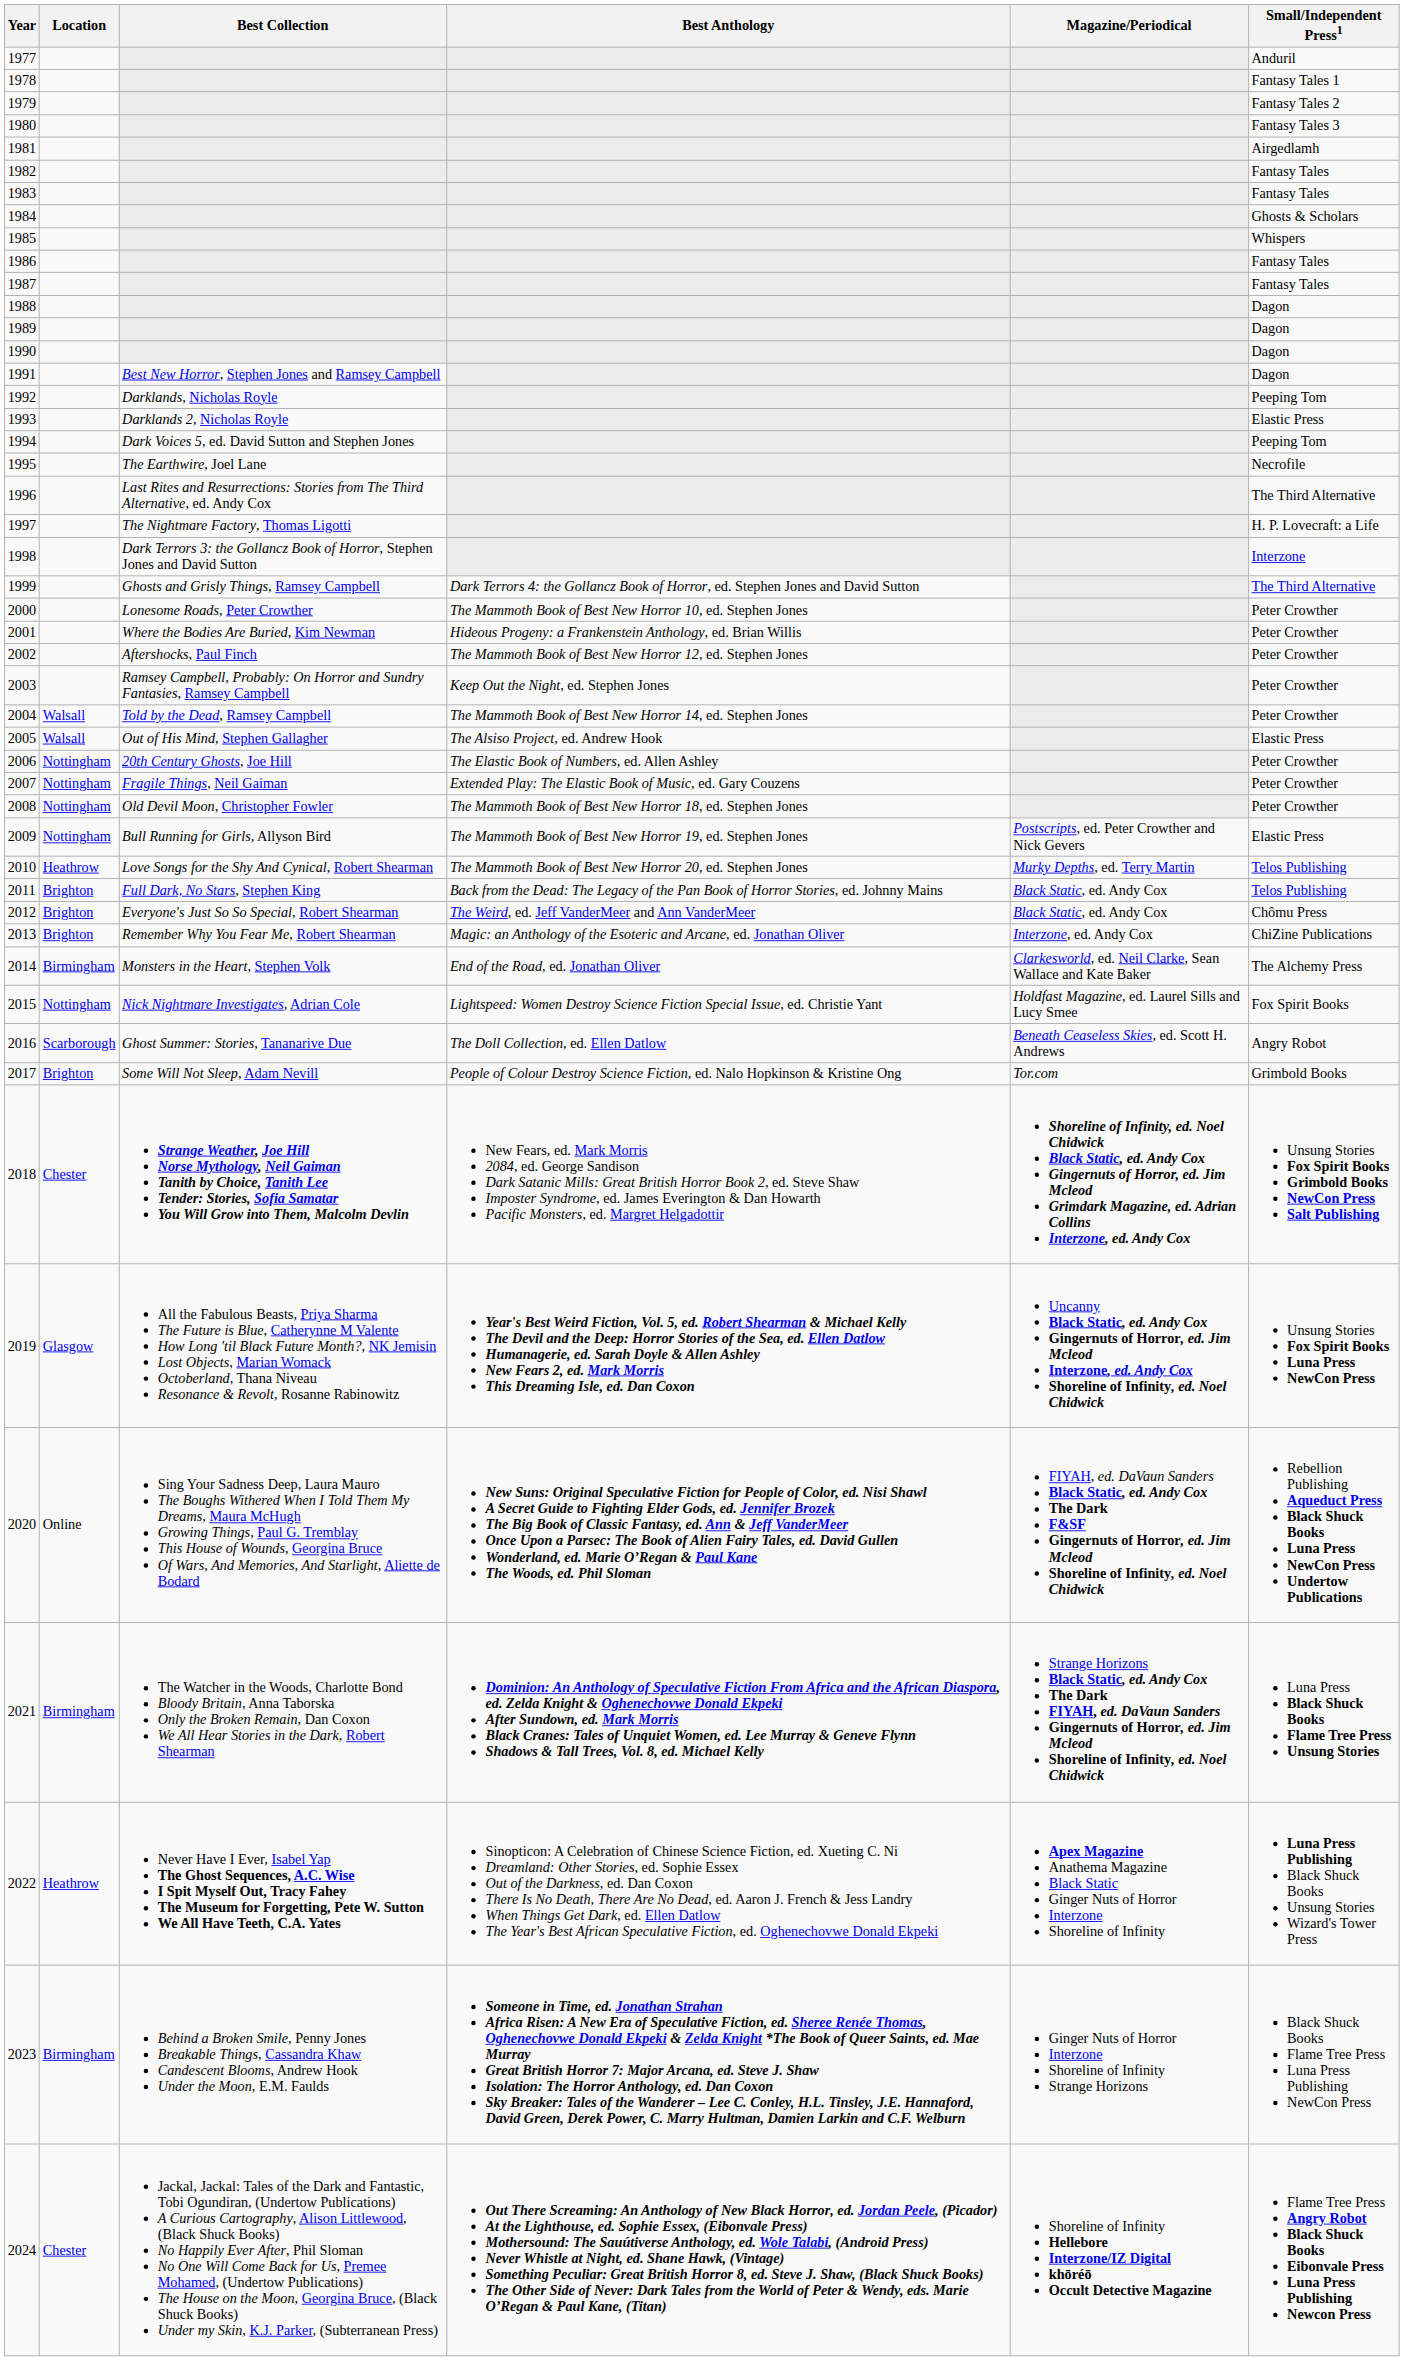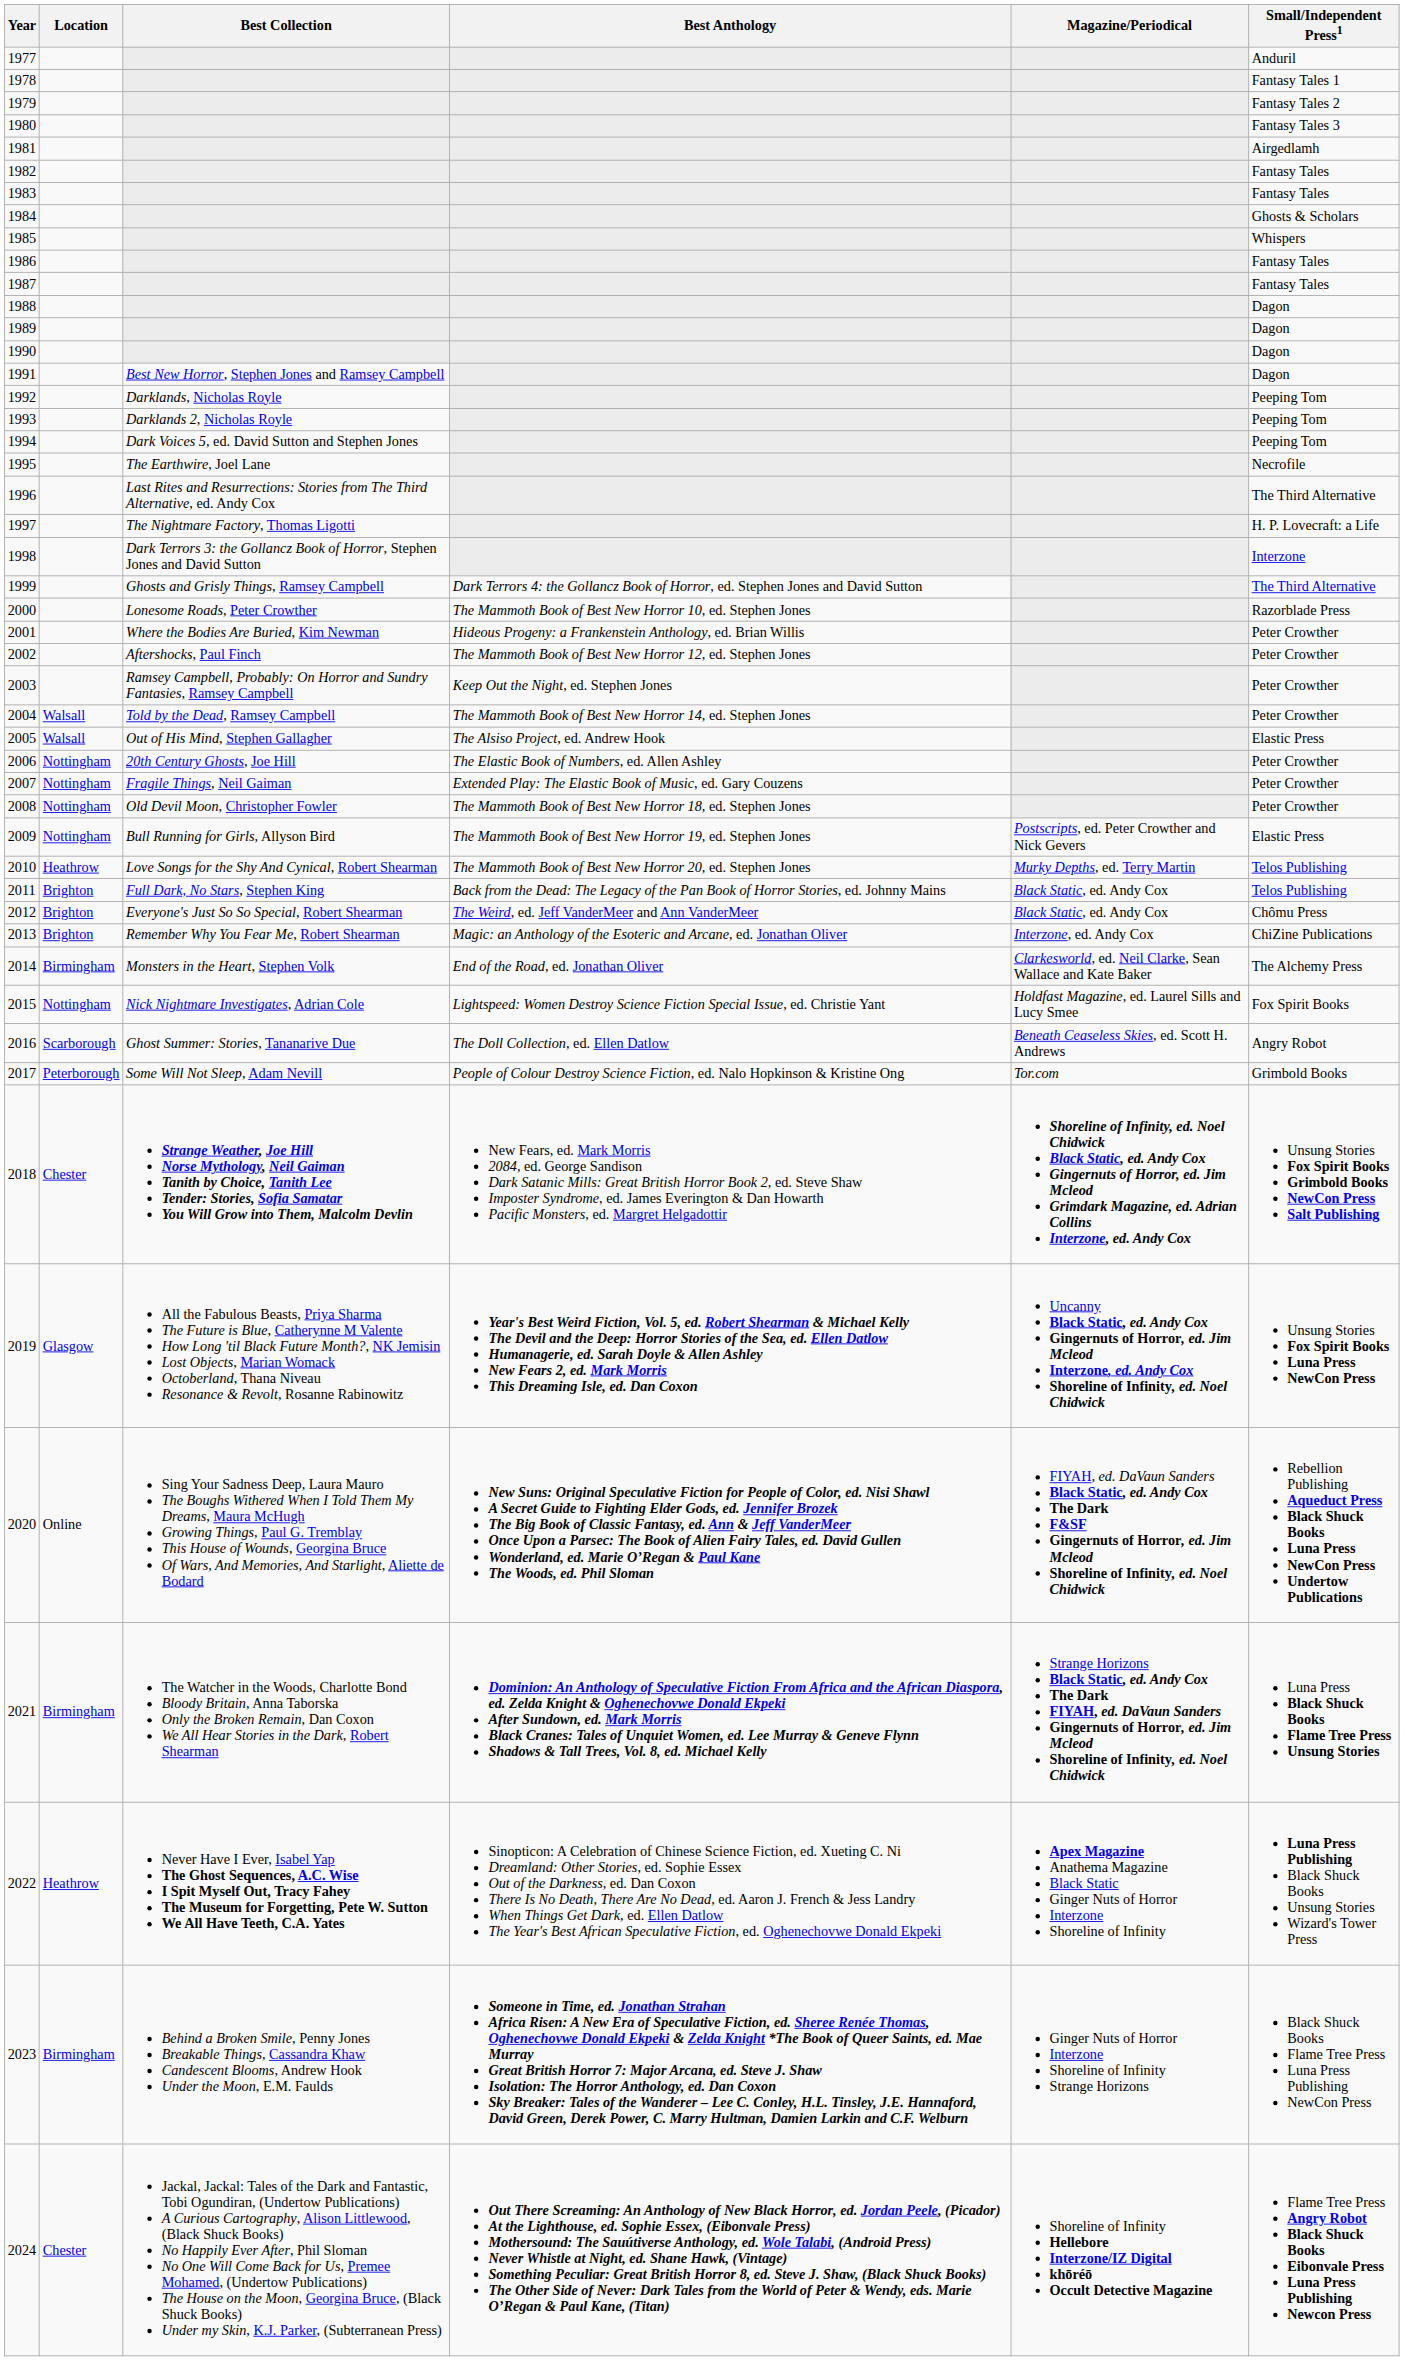1993 | Small/Independent Press1: Elastic Press -> Peeping Tom
2000 | Small/Independent Press1: Peter Crowther -> Razorblade Press
2017 | Location: Brighton -> Peterborough
